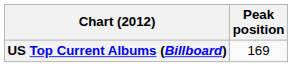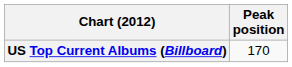US Top Current Albums (Billboard) | Peak position: 169 -> 170
